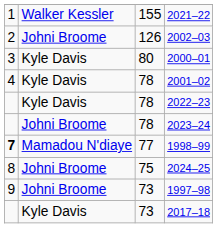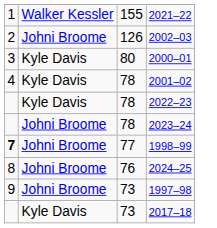1998–99 | column 2: Mamadou N'diaye -> Johni Broome
2024–25 | column 3: 75 -> 76
